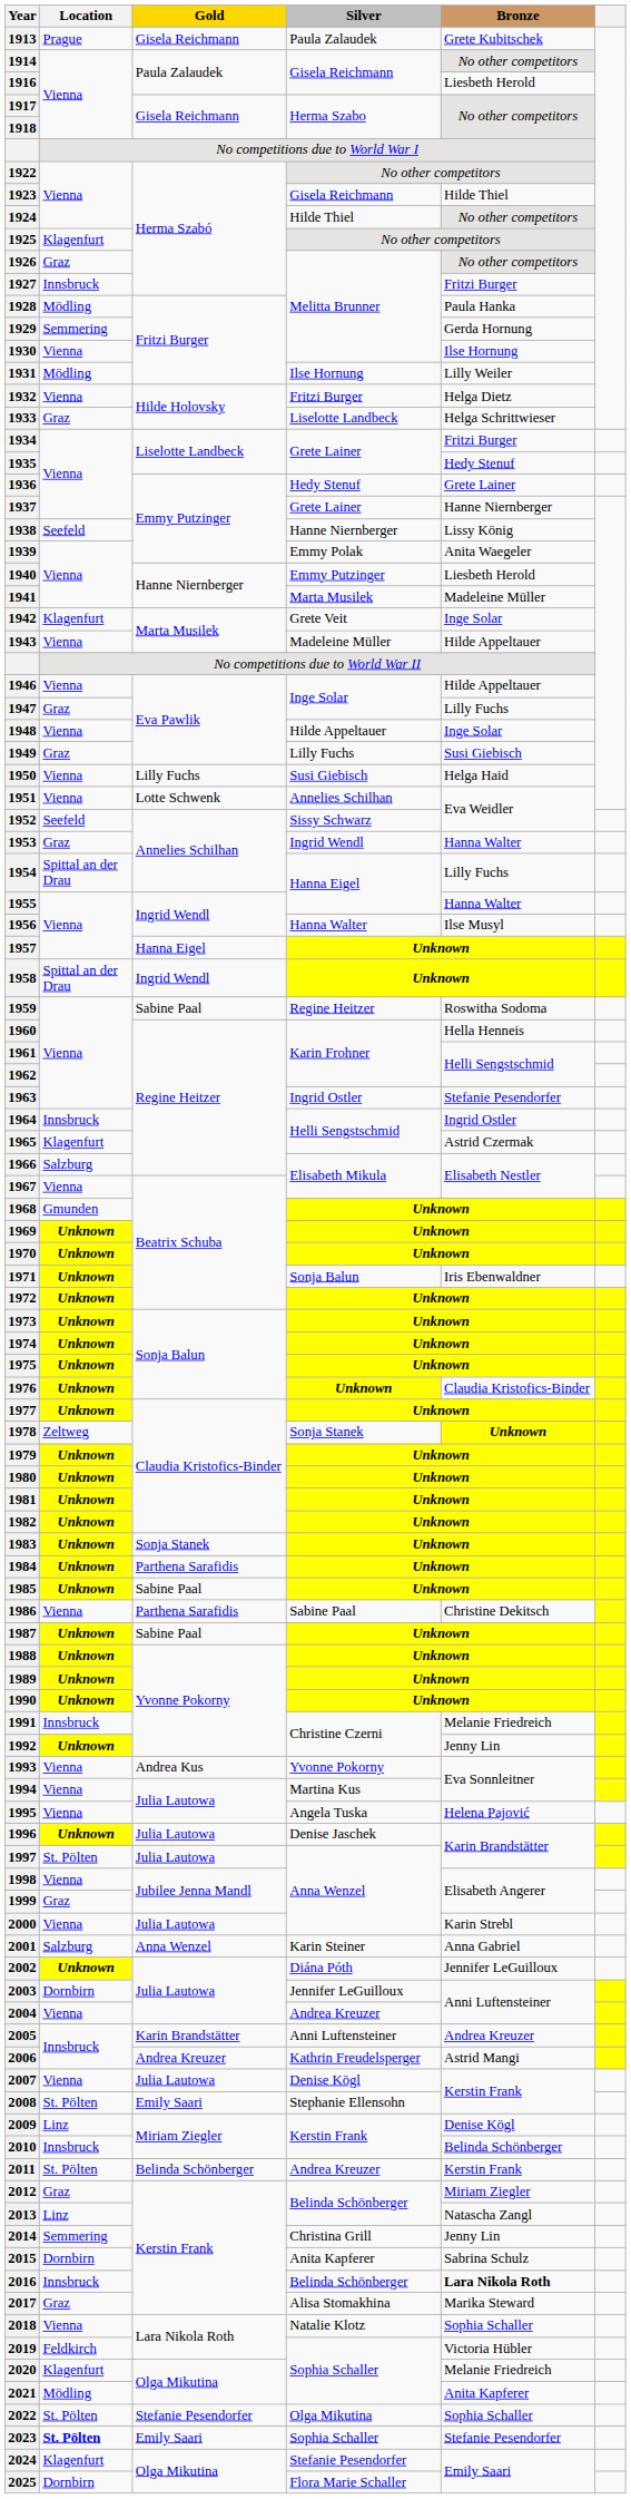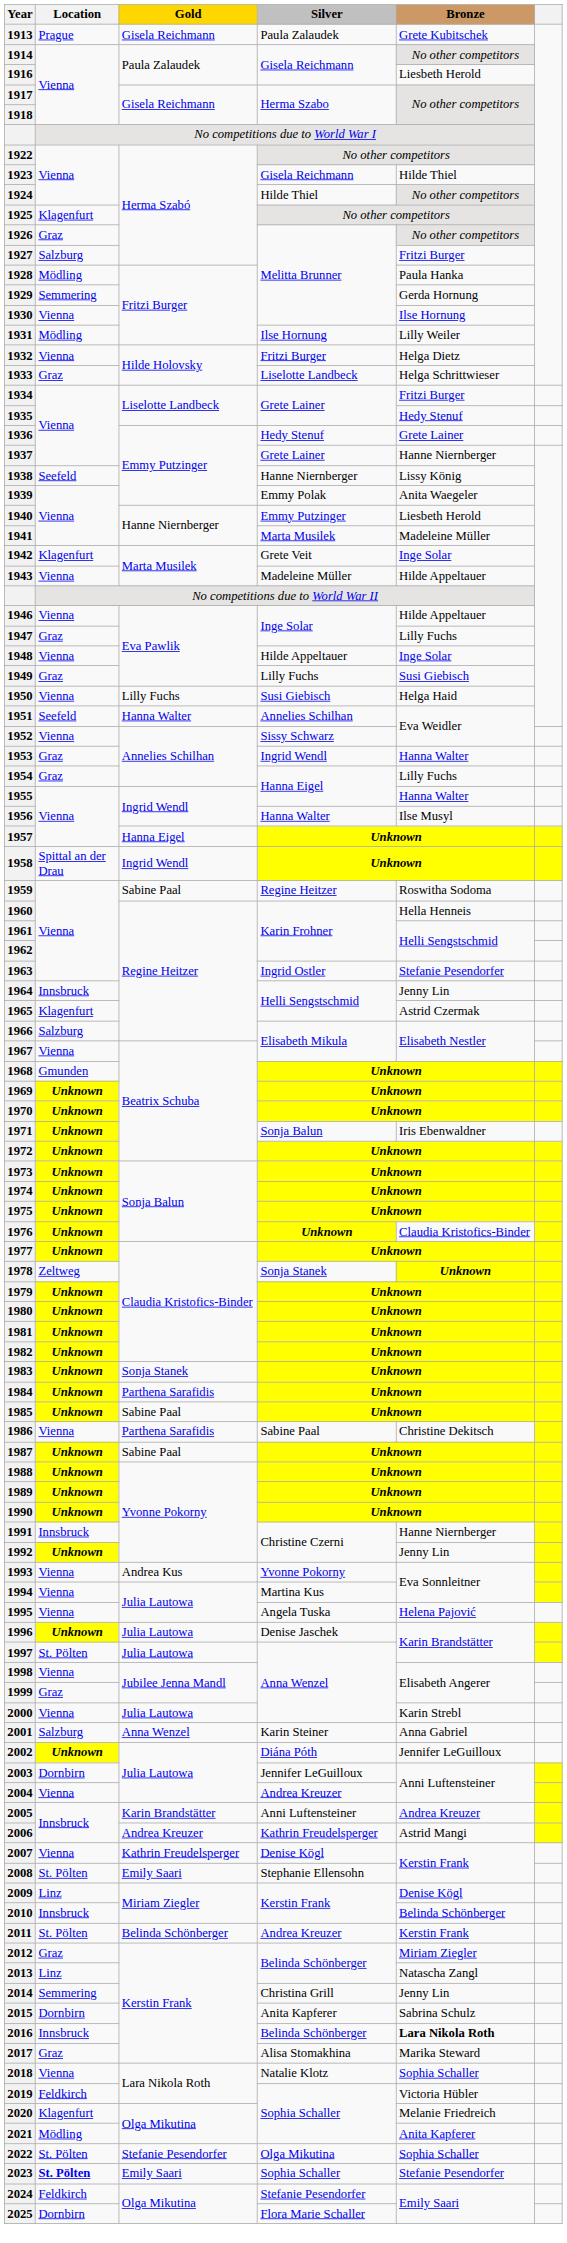1927 | Location: Innsbruck -> Salzburg
1951 | Location: Vienna -> Seefeld
1951 | Gold: Lotte Schwenk -> Hanna Walter
1952 | Location: Seefeld -> Vienna
1954 | Location: Spittal an der Drau -> Graz
1964 | Bronze: Ingrid Ostler -> Jenny Lin
1991 | Bronze: Melanie Friedreich -> Hanne Niernberger
2007 | Gold: Julia Lautowa -> Kathrin Freudelsperger
2024 | Location: Klagenfurt -> Feldkirch
